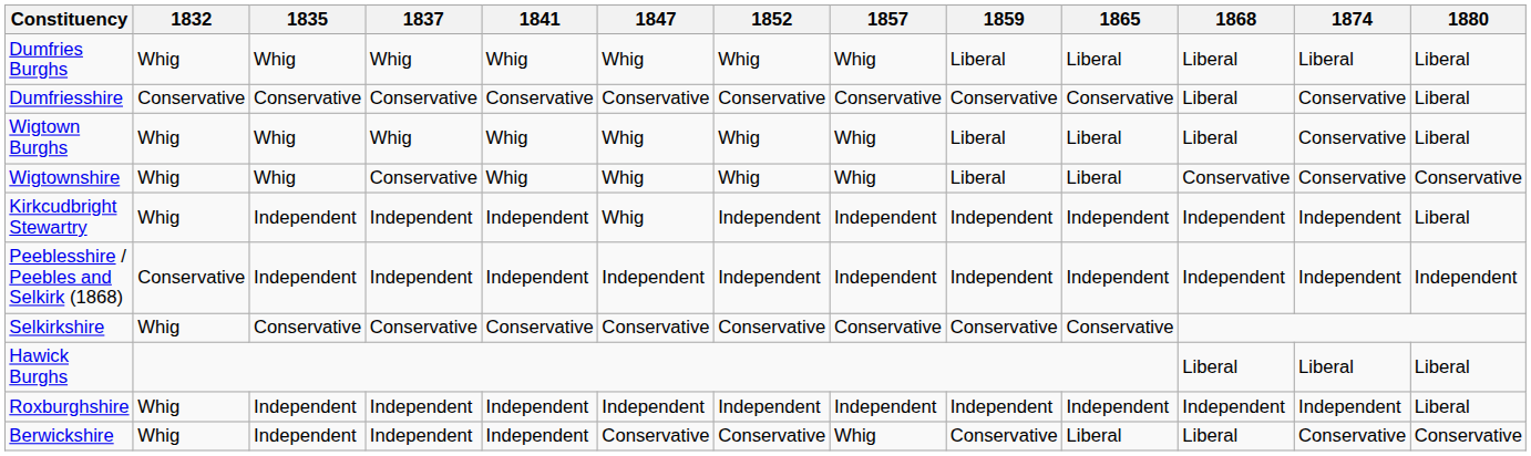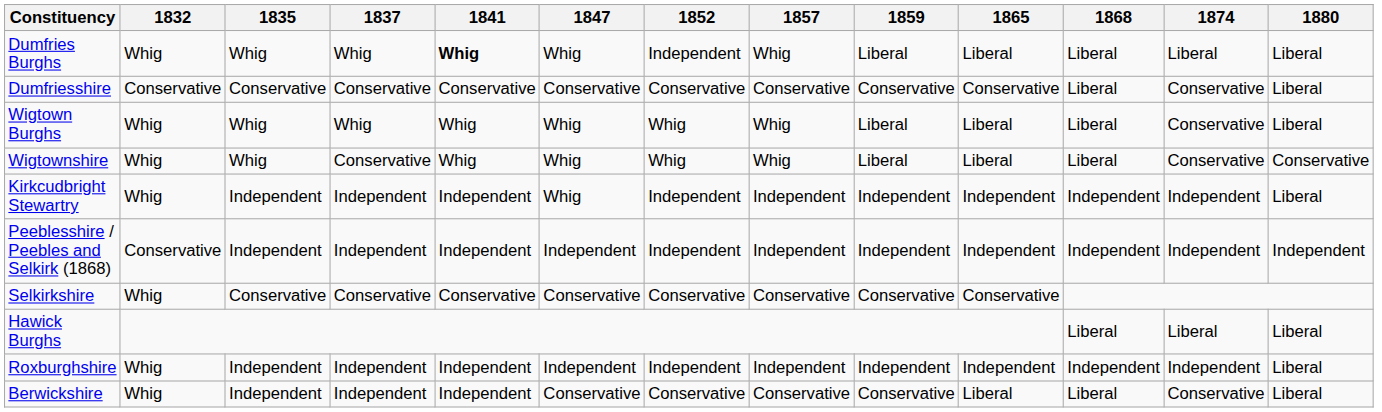Dumfries Burghs | 1841: normal -> bold
Dumfries Burghs | 1852: Whig -> Independent
Wigtownshire | 1868: Conservative -> Liberal
Berwickshire | 1857: Whig -> Conservative
Berwickshire | 1880: Conservative -> Liberal
